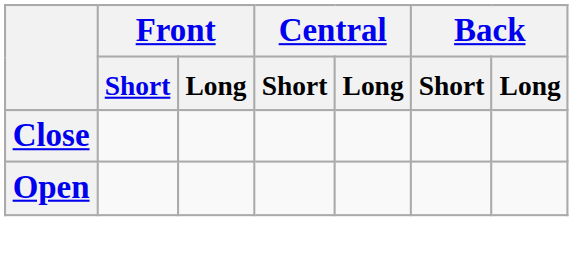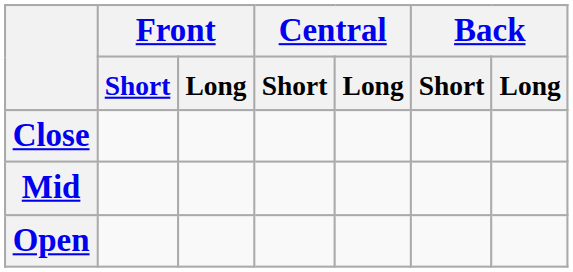+ row: Mid
